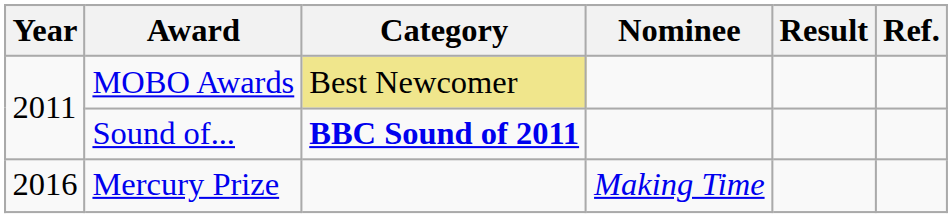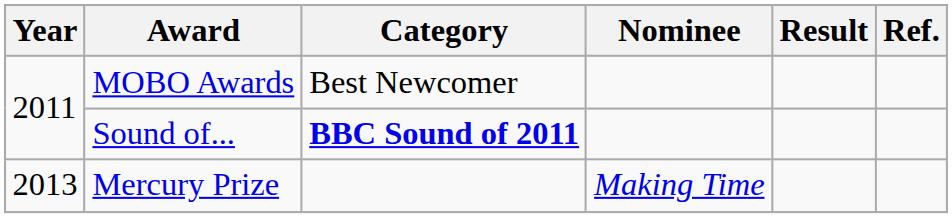MOBO Awards | Category: khaki background -> no background
Mercury Prize | Year: 2016 -> 2013
